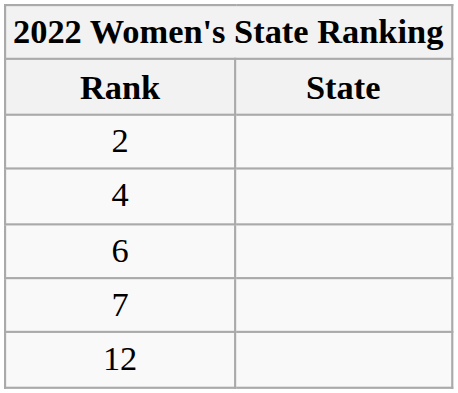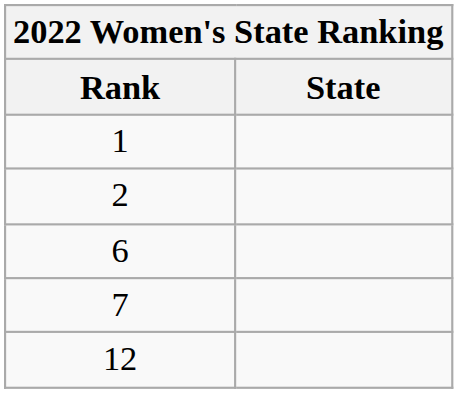+ row: 1
- row: 4
